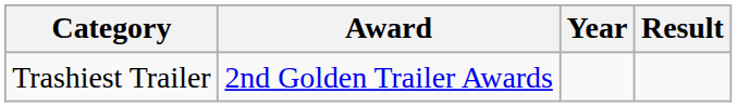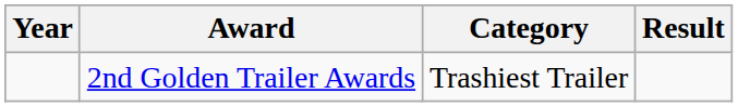columns swapped: Year <-> Category
